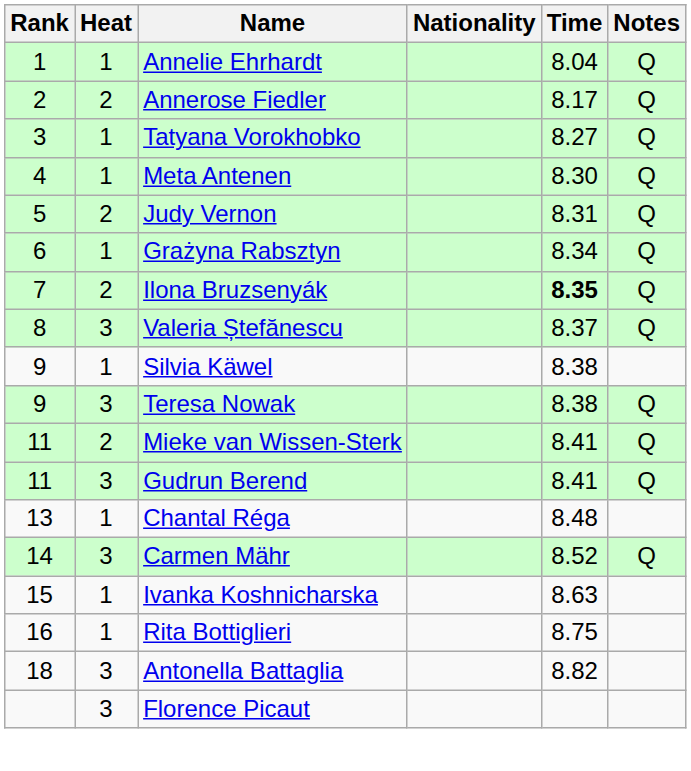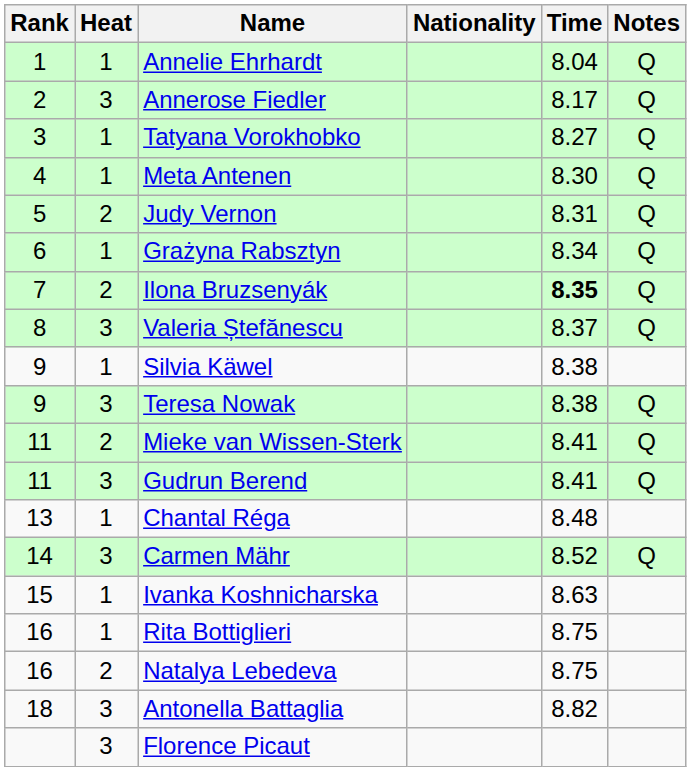Annerose Fiedler | Heat: 2 -> 3
+ row: 16 | 2 | Natalya Lebedeva | 8.75
